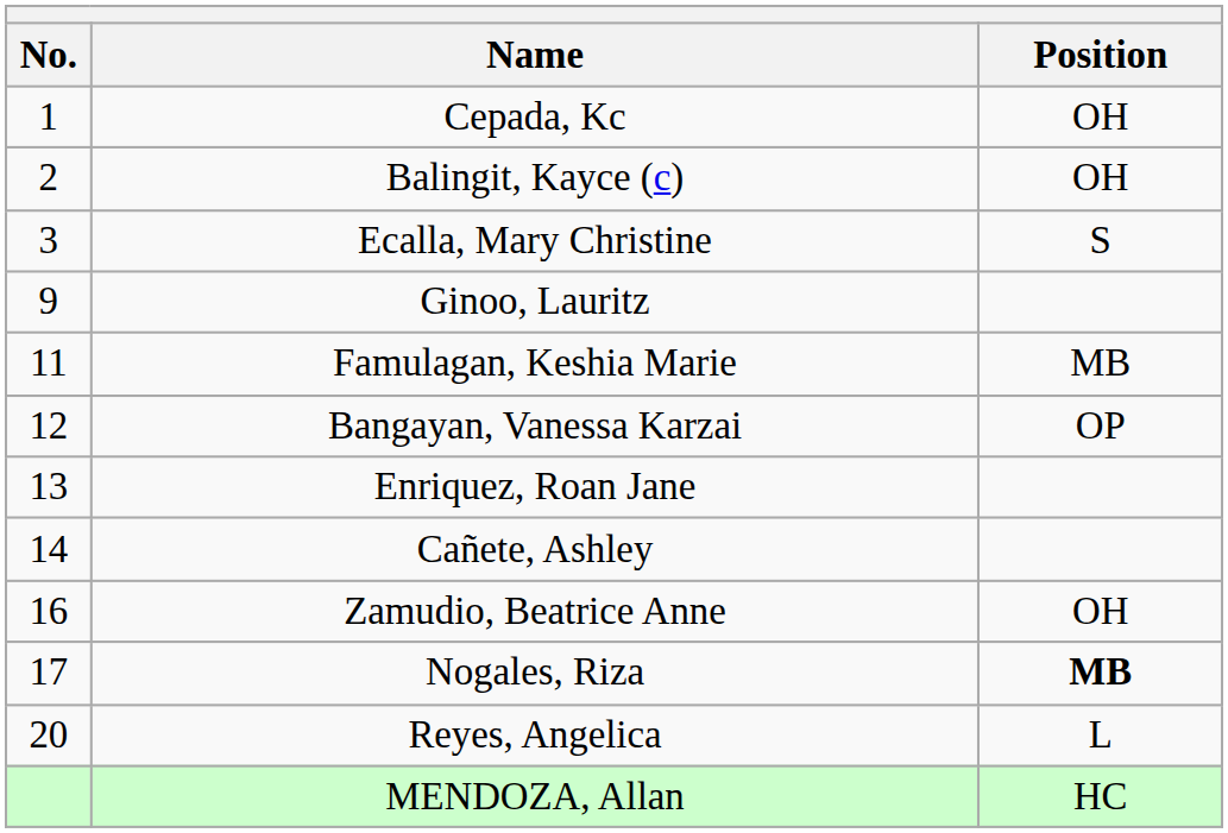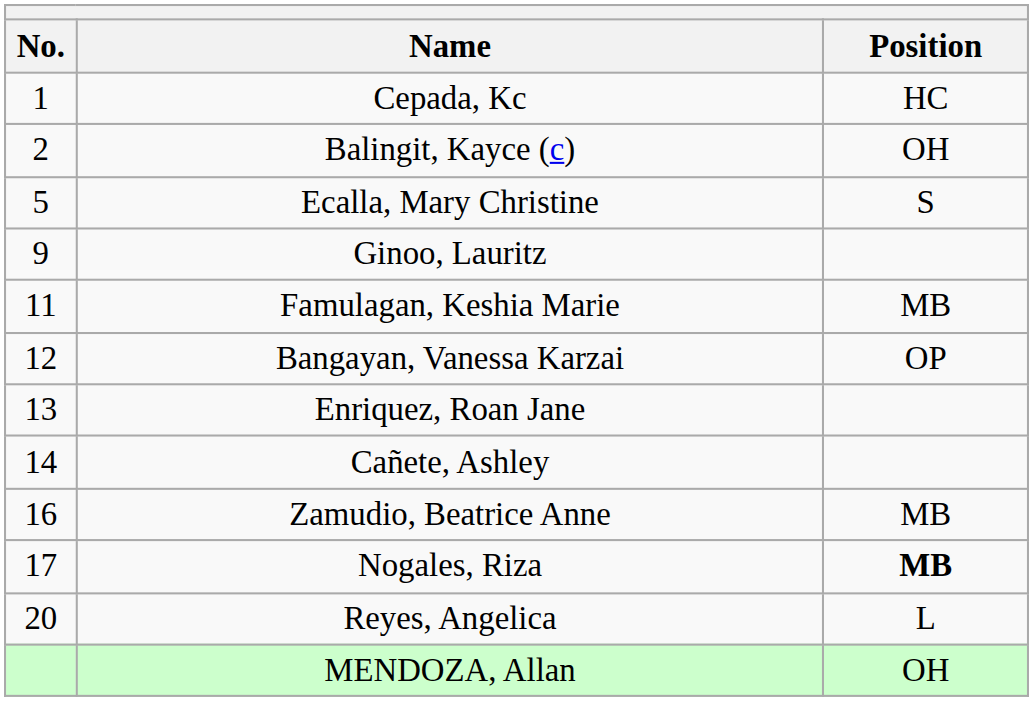Cepada, Kc | Position: OH -> HC
Ecalla, Mary Christine | No.: 3 -> 5
Zamudio, Beatrice Anne | Position: OH -> MB
MENDOZA, Allan | Position: HC -> OH
